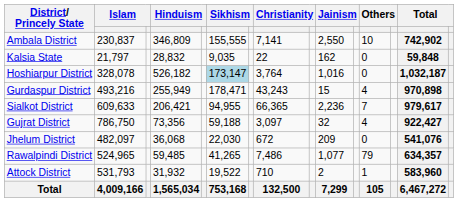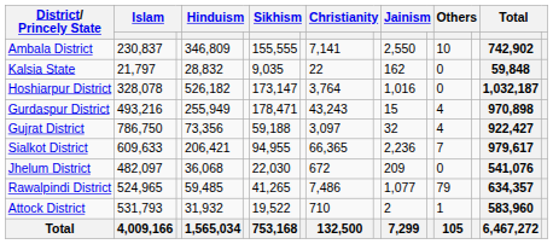Hoshiarpur District | column 6: lightblue background -> no background
rows swapped: Sialkot District <-> Gujrat District
